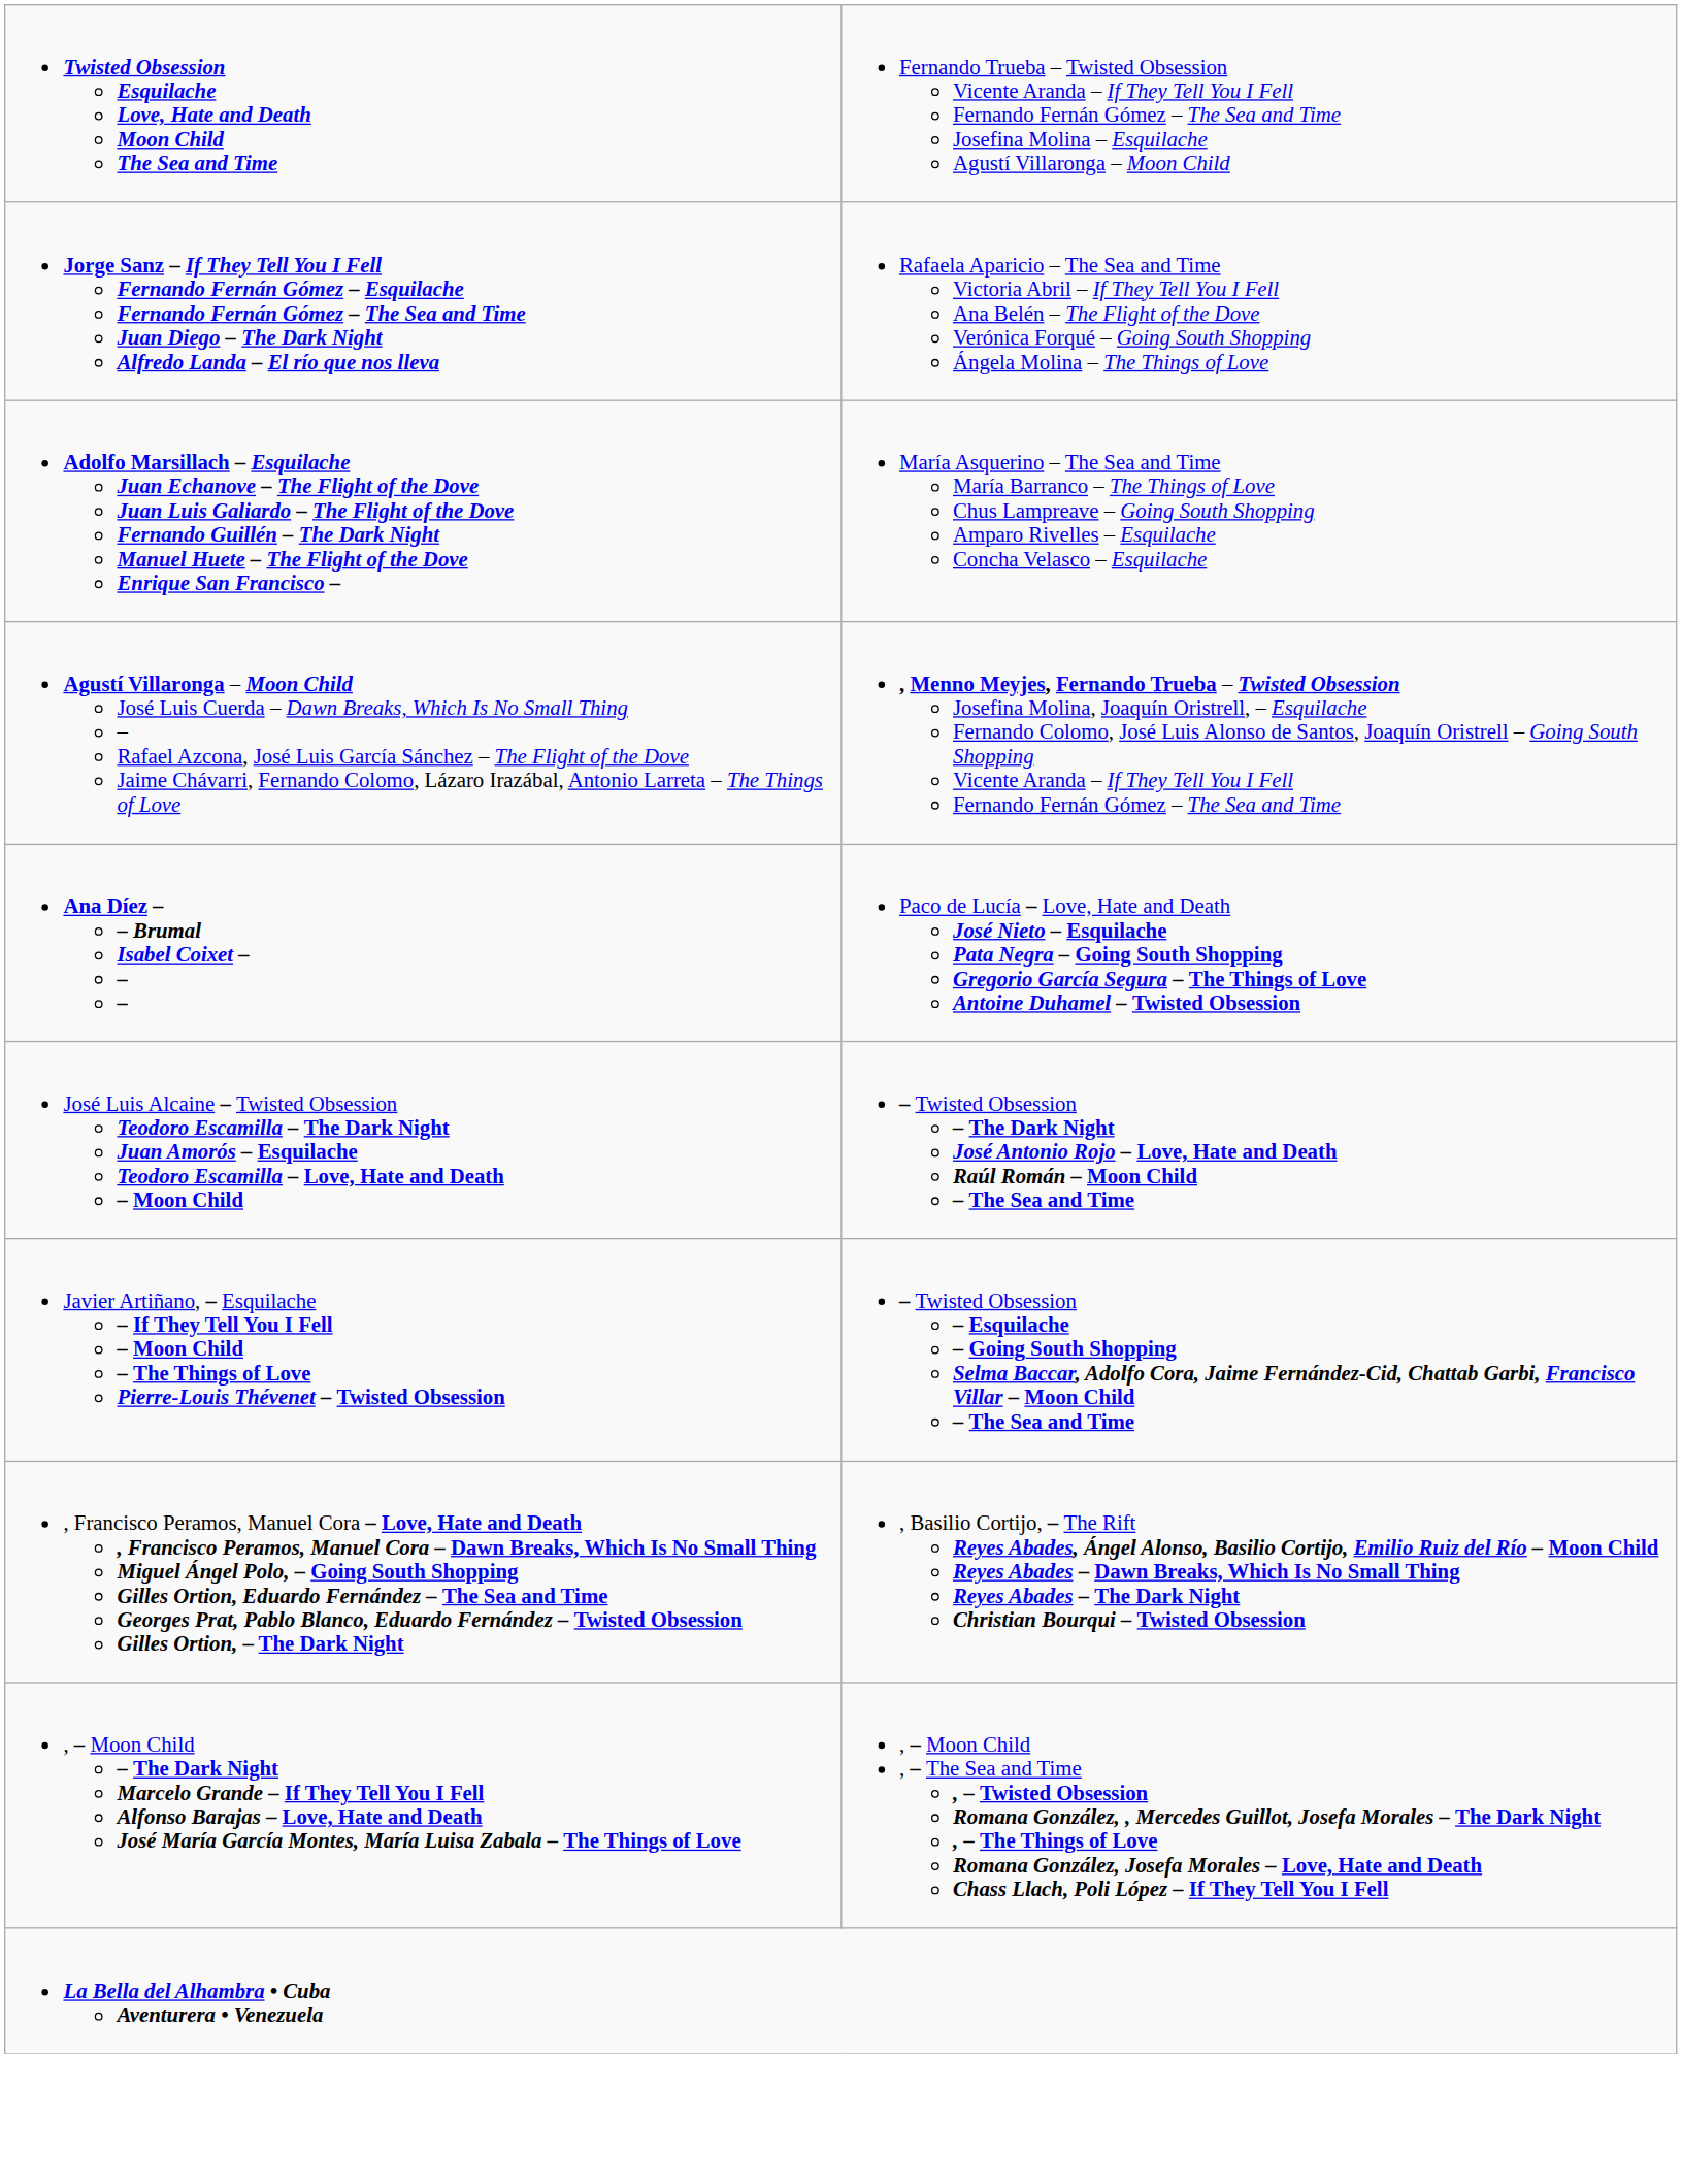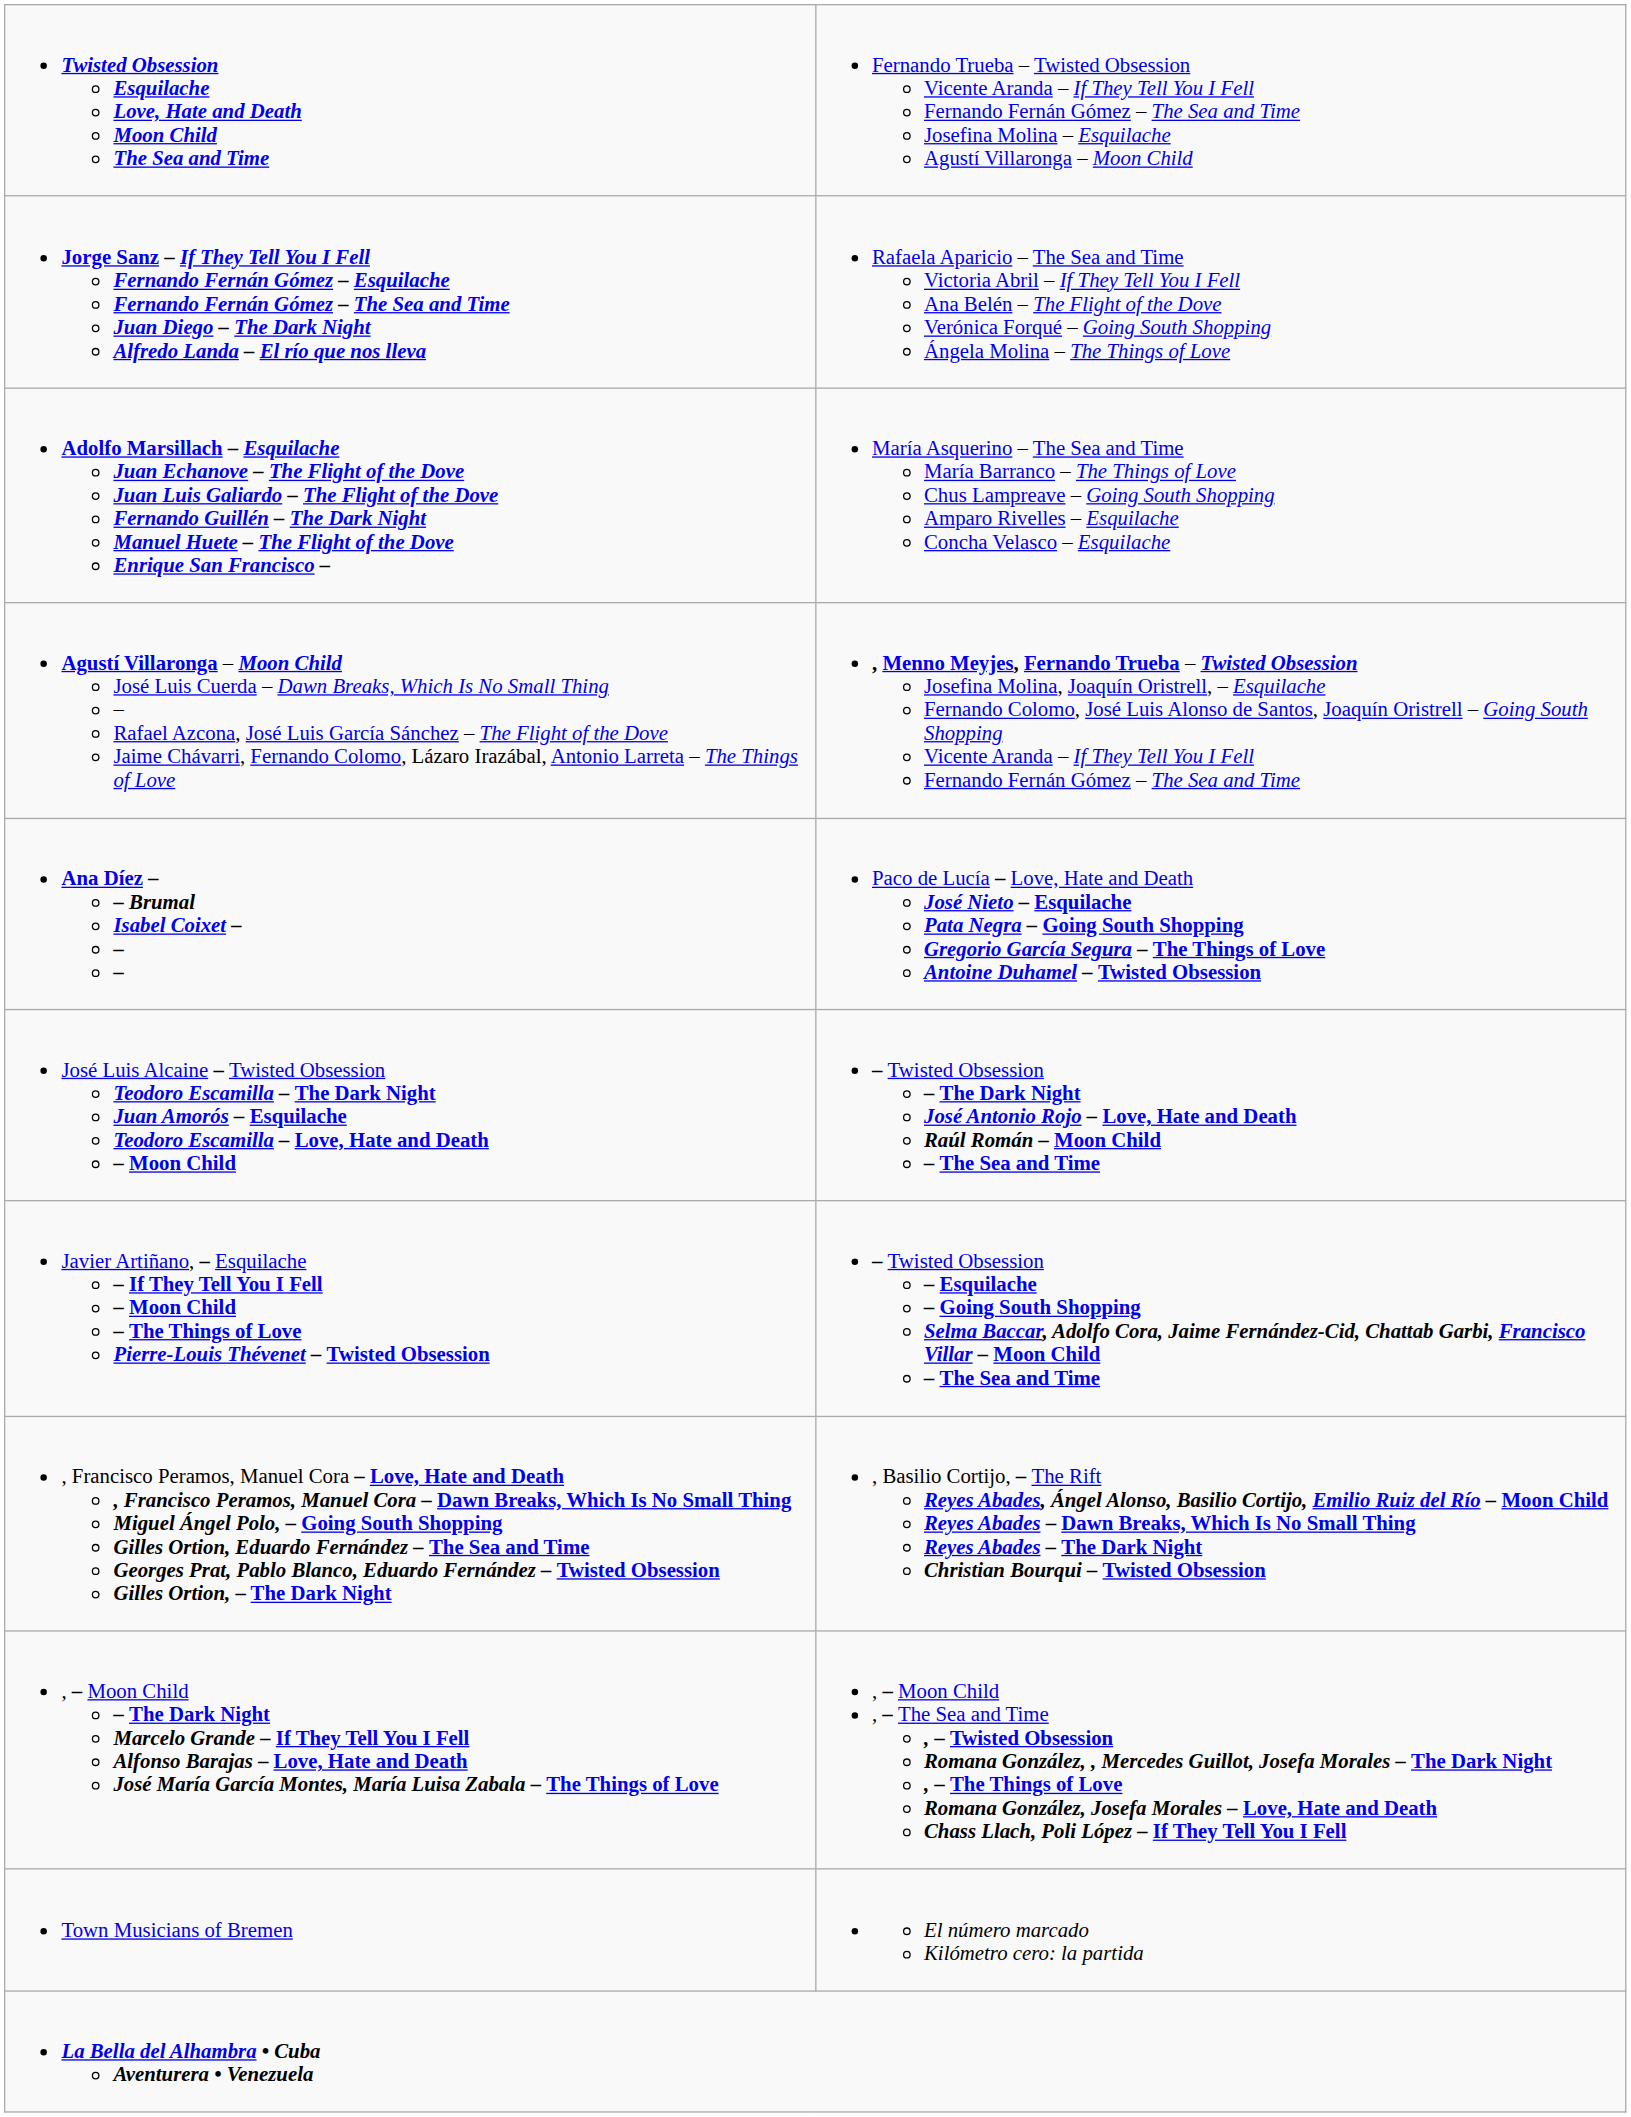+ row: Town Musicians of Bremen | El número marcado Kilómetro cero: la partida
